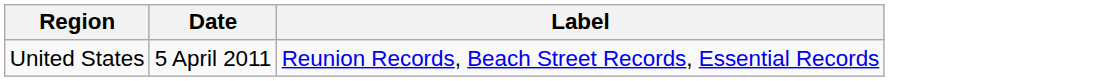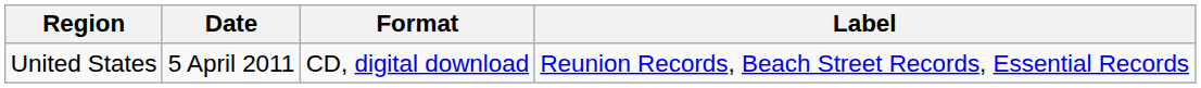+ column: Format | CD, digital download
